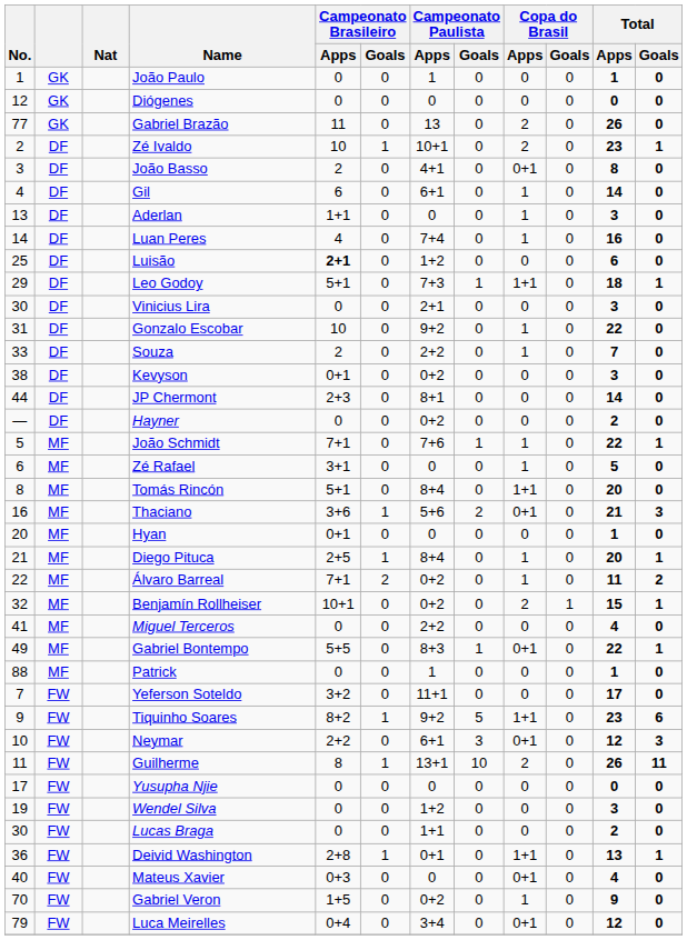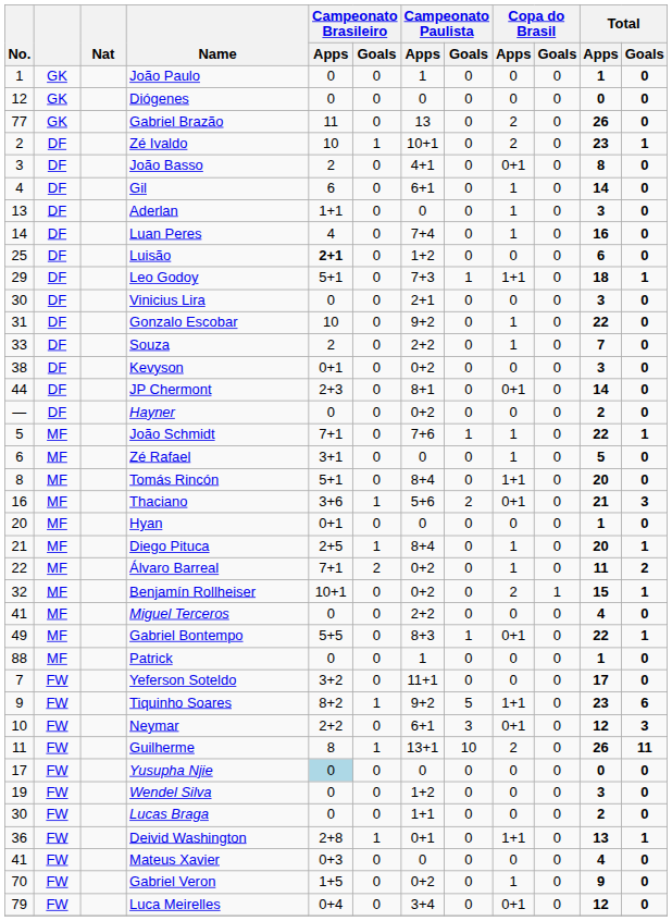JP Chermont | Copa do Brasil / Apps: 0 -> 0+1
Yusupha Njie | Campeonato Brasileiro / Apps: no background -> lightblue background
Mateus Xavier | No.: 40 -> 41
Mateus Xavier | Copa do Brasil / Apps: 0+1 -> 0
